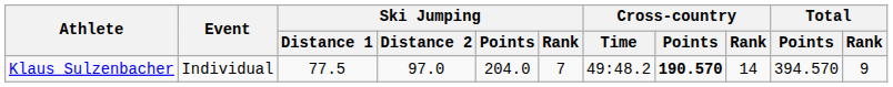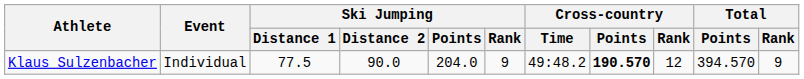Klaus Sulzenbacher | Ski Jumping / Distance 2: 97.0 -> 90.0
Klaus Sulzenbacher | Ski Jumping / Rank: 7 -> 9
Klaus Sulzenbacher | Cross-country / Rank: 14 -> 12
